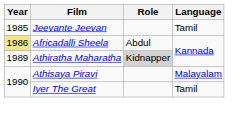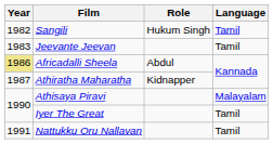+ row: 1982 | Sangili | Hukum Singh | Tamil
Jeevante Jeevan | Year: 1985 -> 1983
Athiratha Maharatha | Year: 1989 -> 1987
Athiratha Maharatha | Role: lightgrey background -> no background
+ row: 1991 | Nattukku Oru Nallavan | Tamil
